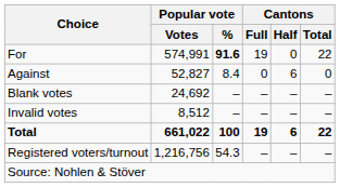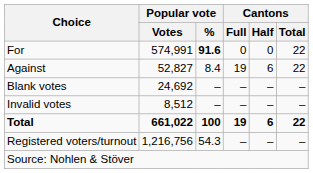For | Cantons / Full: 19 -> 0
Against | Cantons / Full: 0 -> 19
Against | Cantons / Total: 0 -> 22
